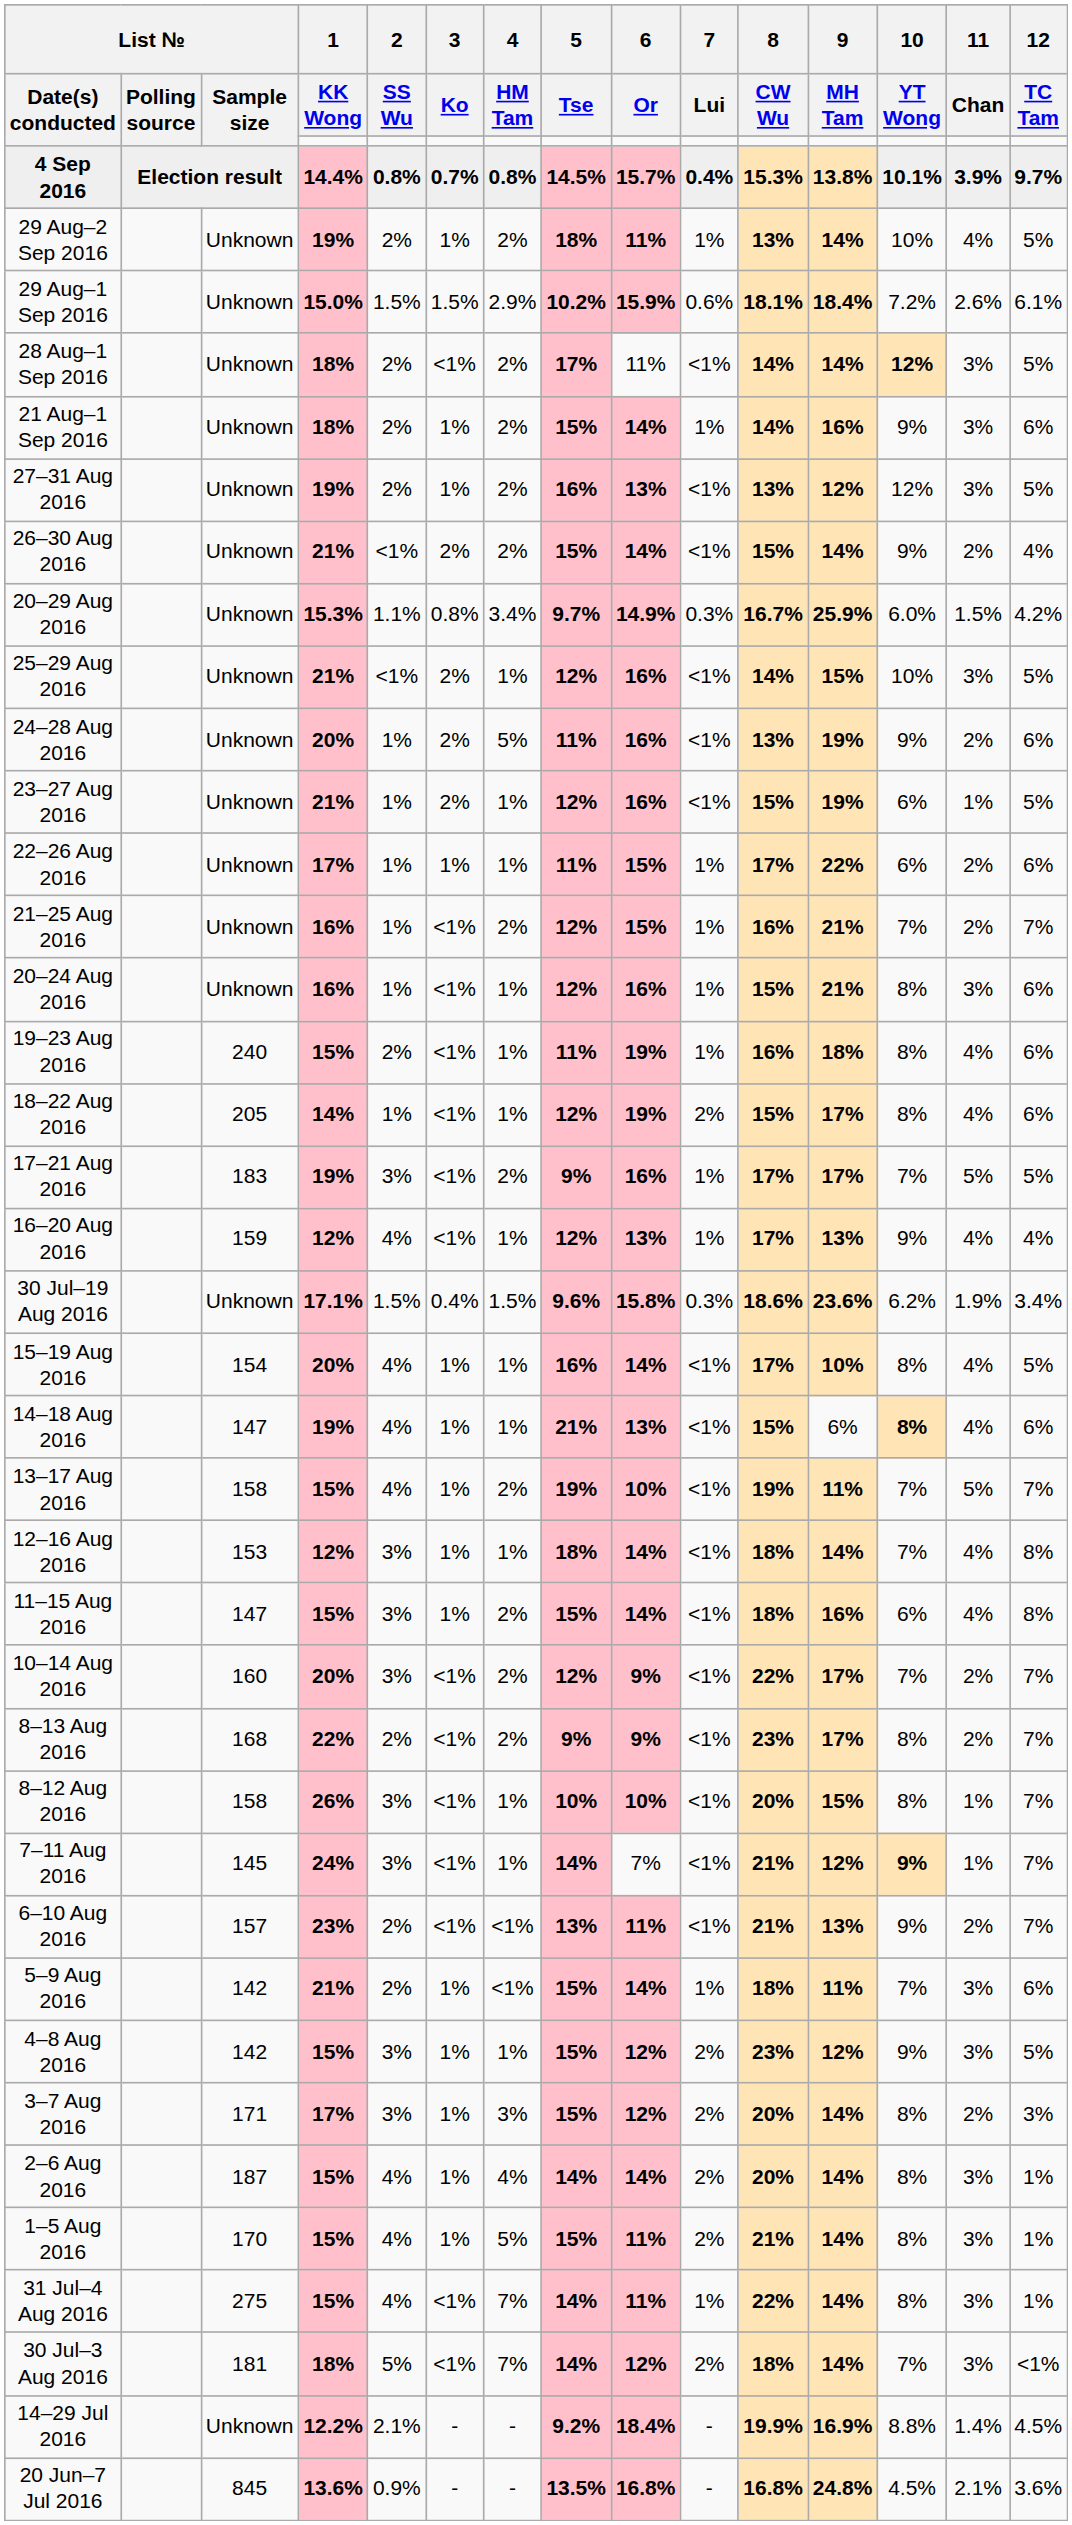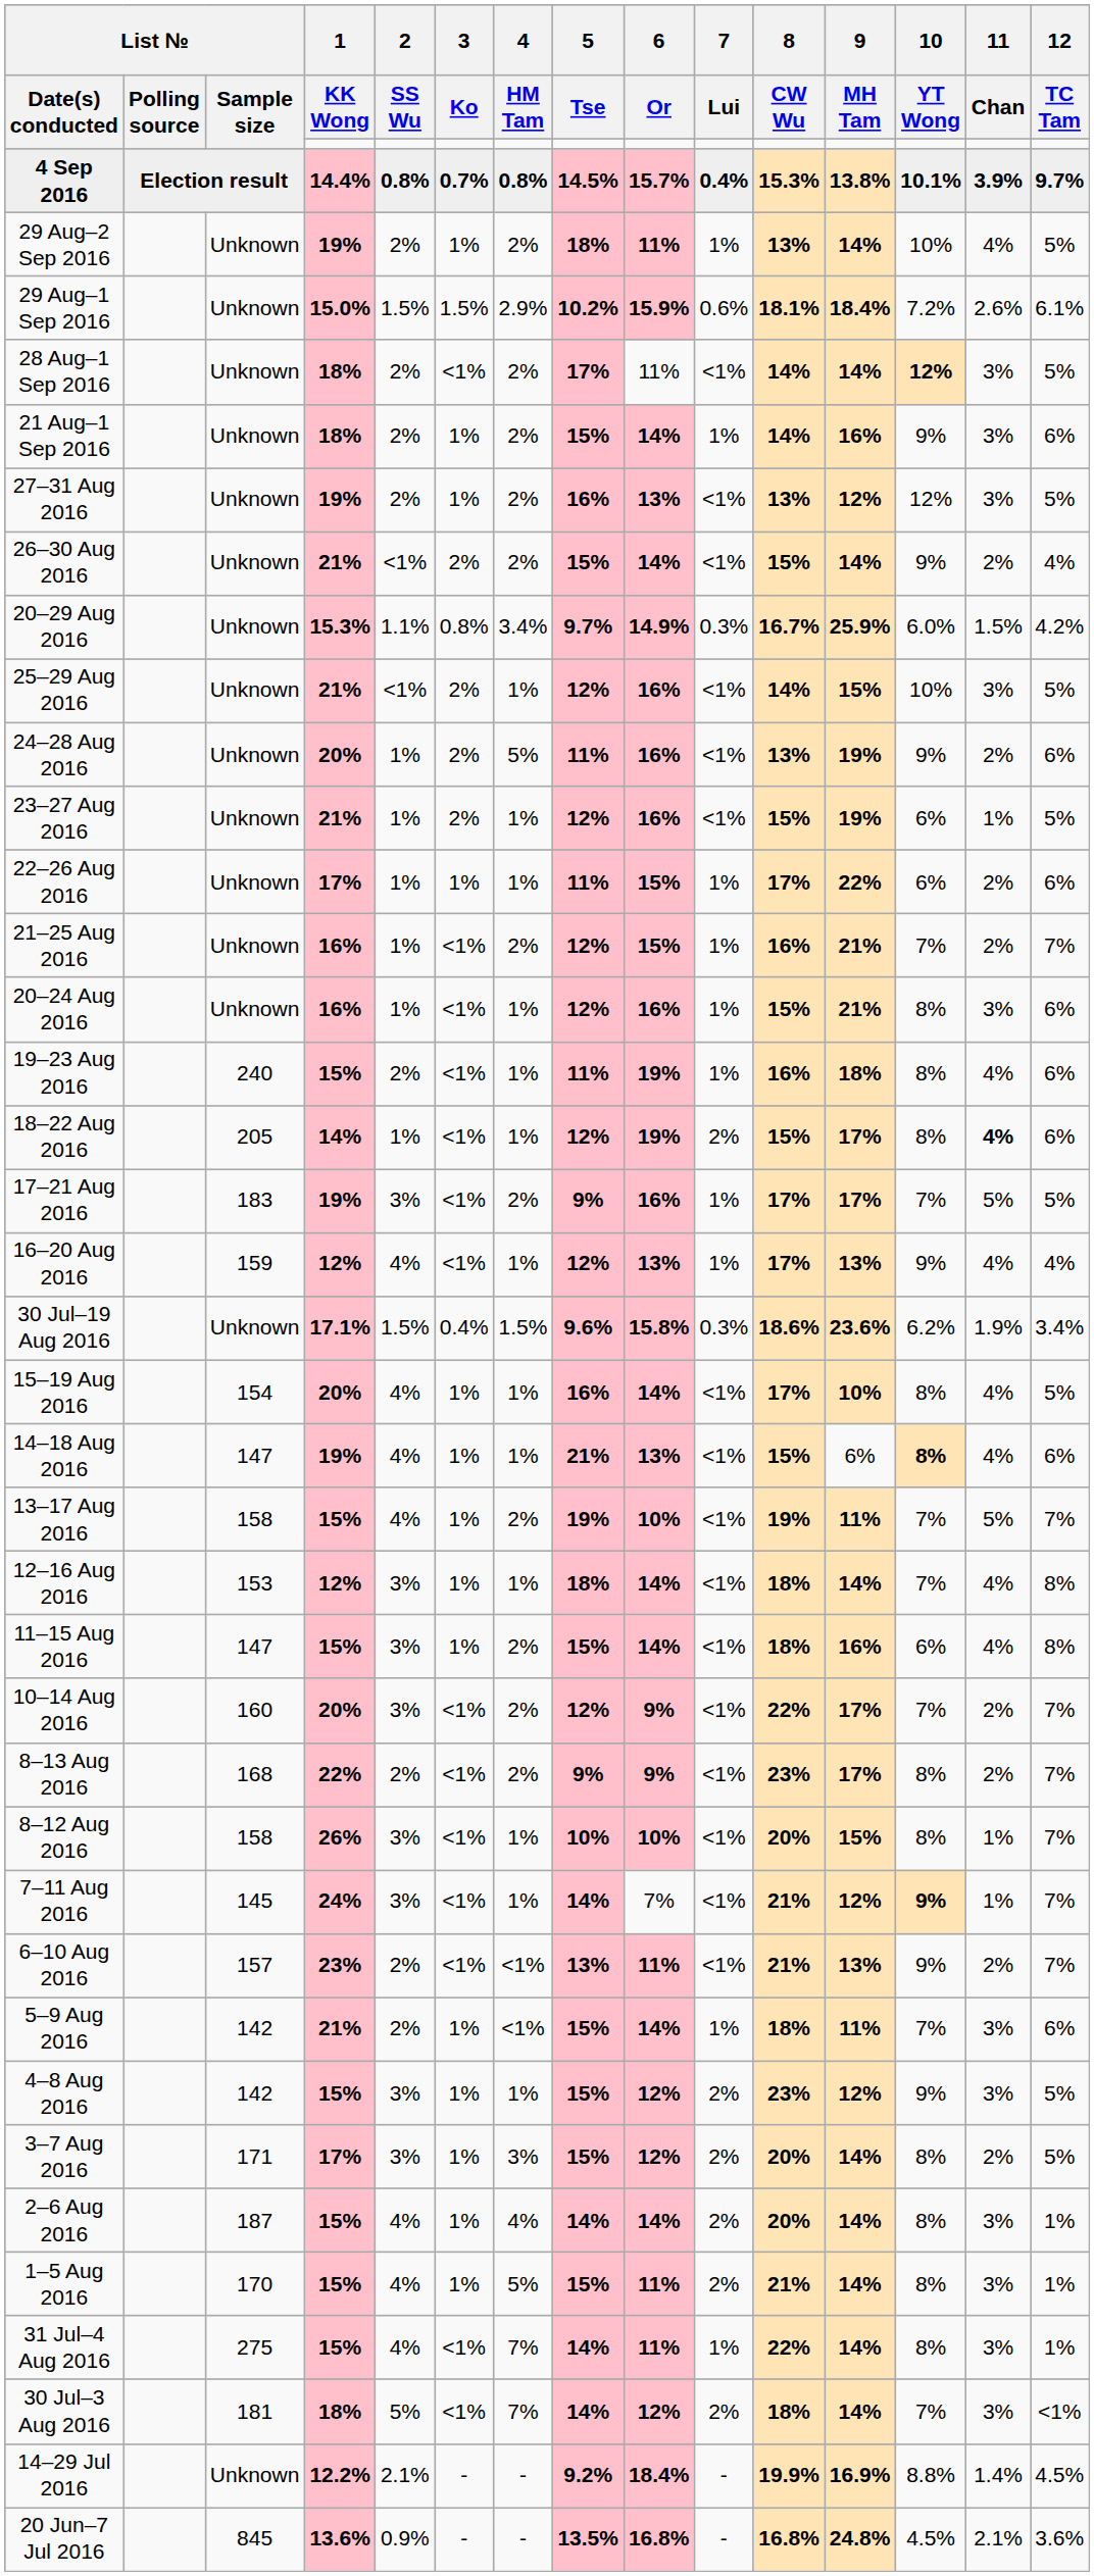18–22 Aug 2016 | 11 / Chan: normal -> bold
3–7 Aug 2016 | 12 / TC Tam: 3% -> 5%
